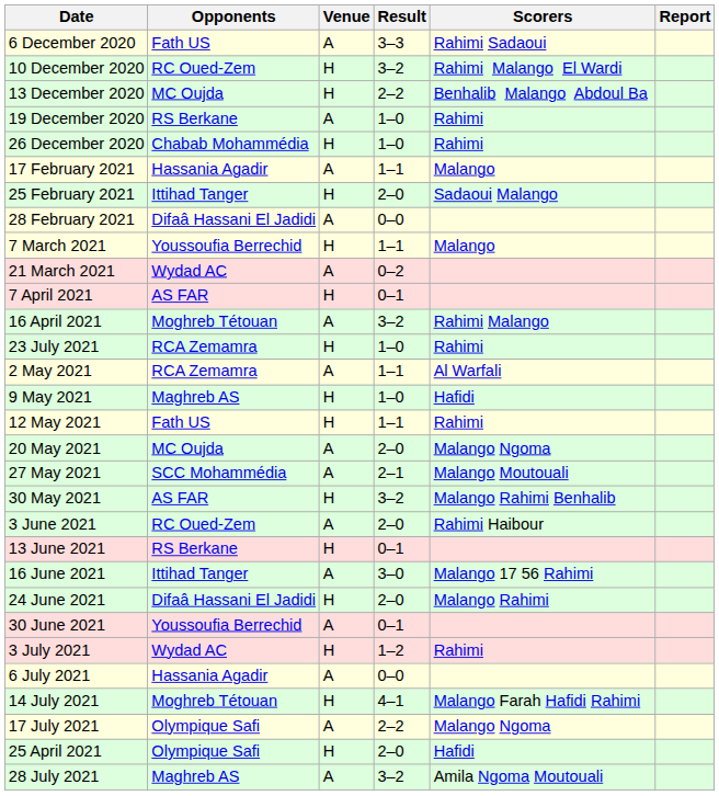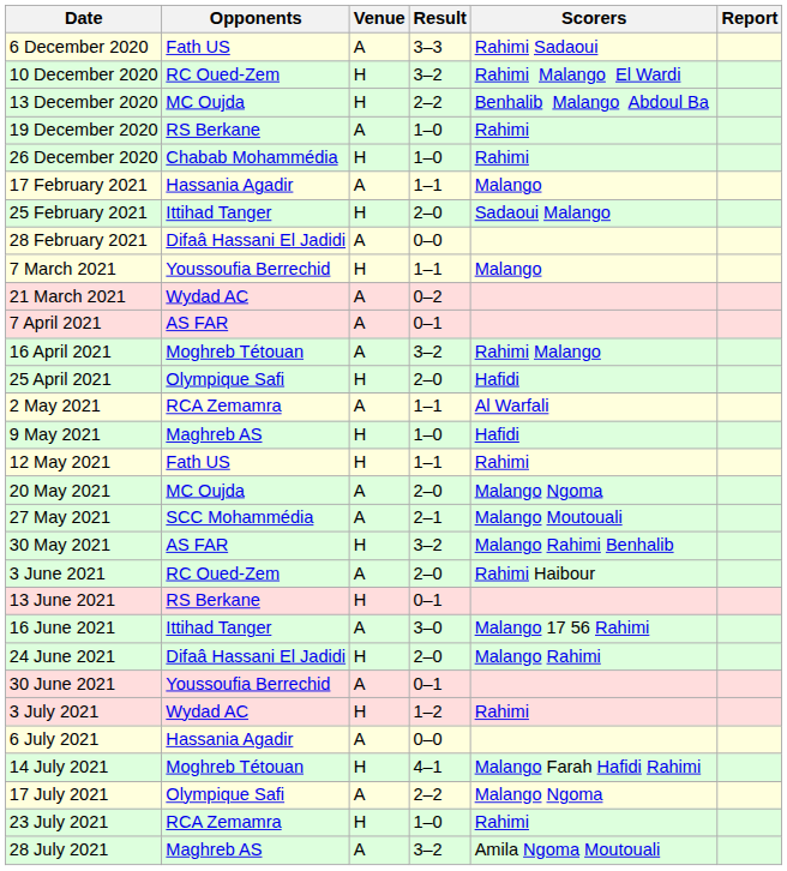7 April 2021 | Venue: H -> A
rows swapped: 25 April 2021 <-> 23 July 2021
